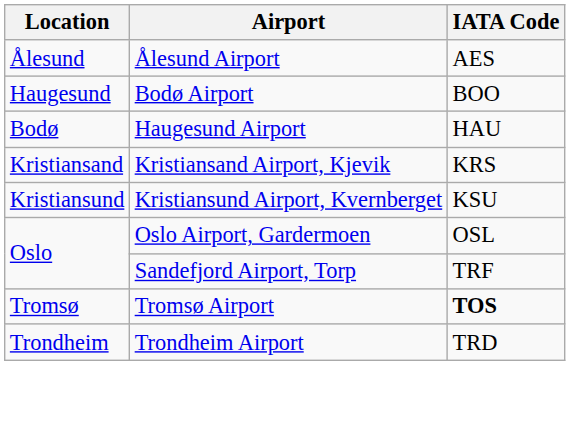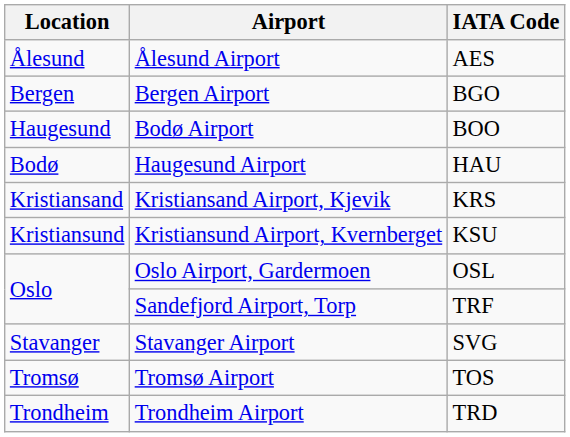+ row: Bergen | Bergen Airport | BGO
+ row: Stavanger | Stavanger Airport | SVG
Tromsø Airport | IATA Code: bold -> normal
